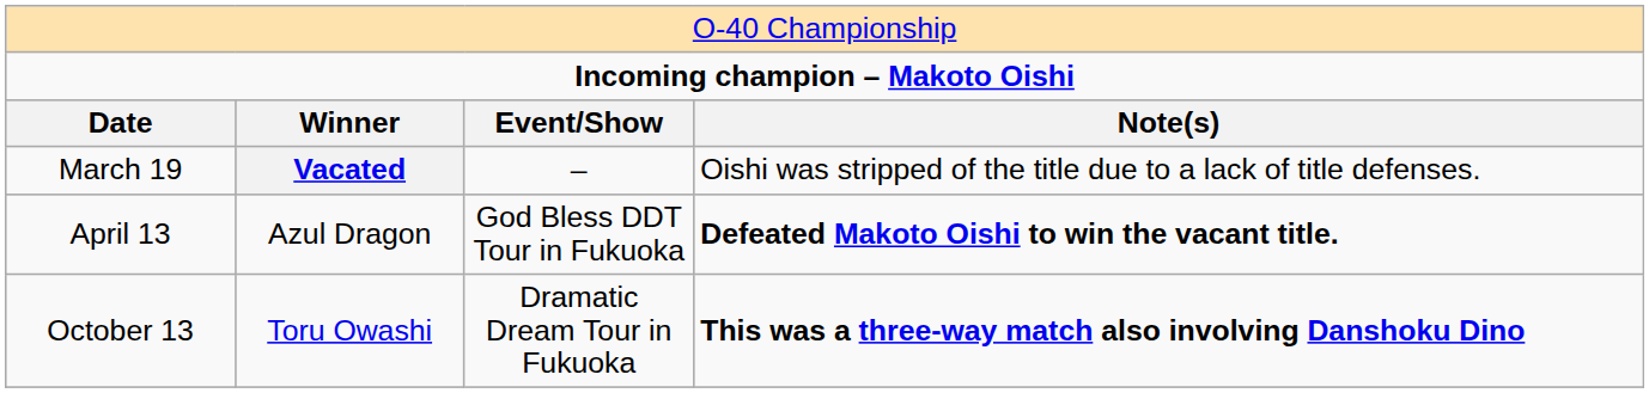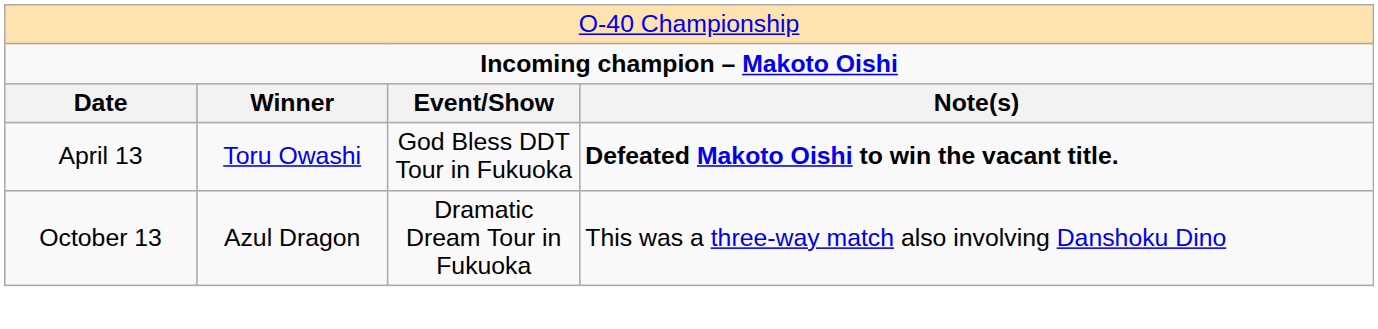- row: March 19 | Vacated | – | Oishi was stripped of the title due to a lack of title defenses.
April 13 | column 2: Azul Dragon -> Toru Owashi
October 13 | column 2: Toru Owashi -> Azul Dragon
October 13 | column 4: bold -> normal
